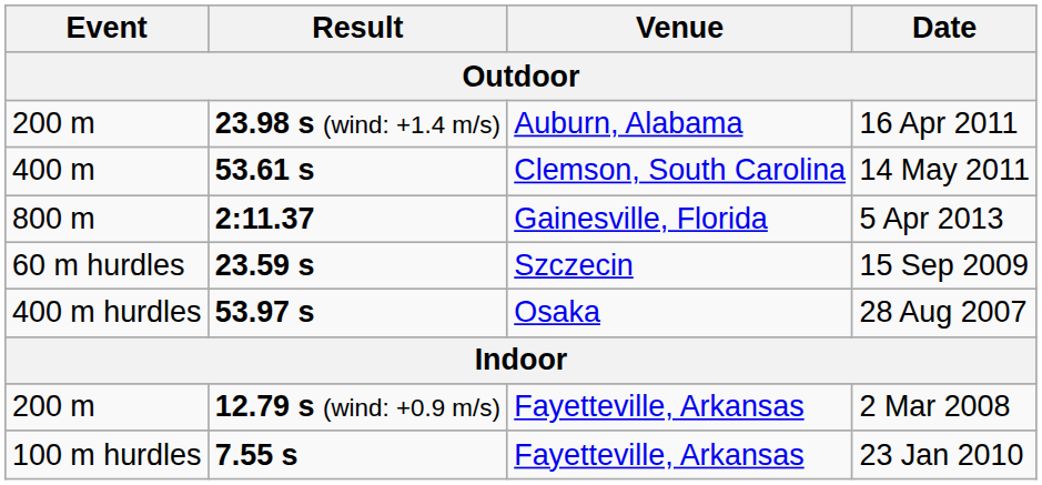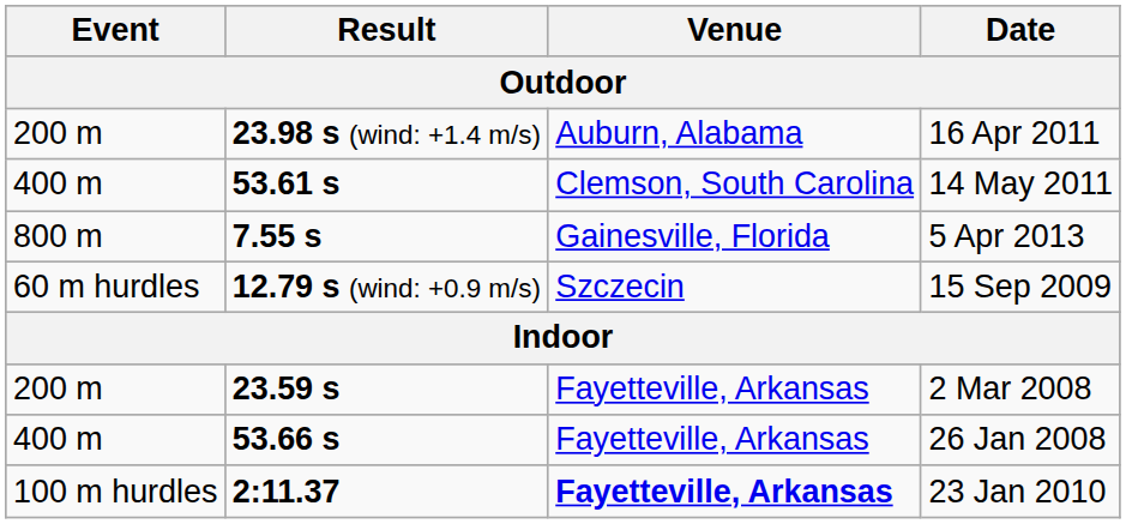5 Apr 2013 | Result: 2:11.37 -> 7.55 s
15 Sep 2009 | Result: 23.59 s -> 12.79 s (wind: +0.9 m/s)
- row: 400 m hurdles | 53.97 s | Osaka | 28 Aug 2007
2 Mar 2008 | Result: 12.79 s (wind: +0.9 m/s) -> 23.59 s
+ row: 400 m | 53.66 s | Fayetteville, Arkansas | 26 Jan 2008
23 Jan 2010 | Result: 7.55 s -> 2:11.37
23 Jan 2010 | Venue: normal -> bold
